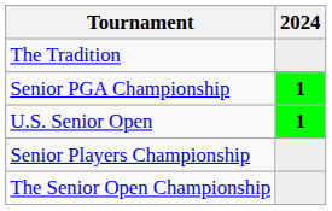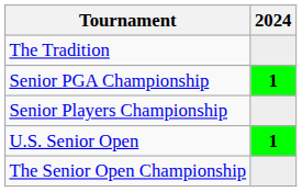rows swapped: U.S. Senior Open <-> Senior Players Championship
